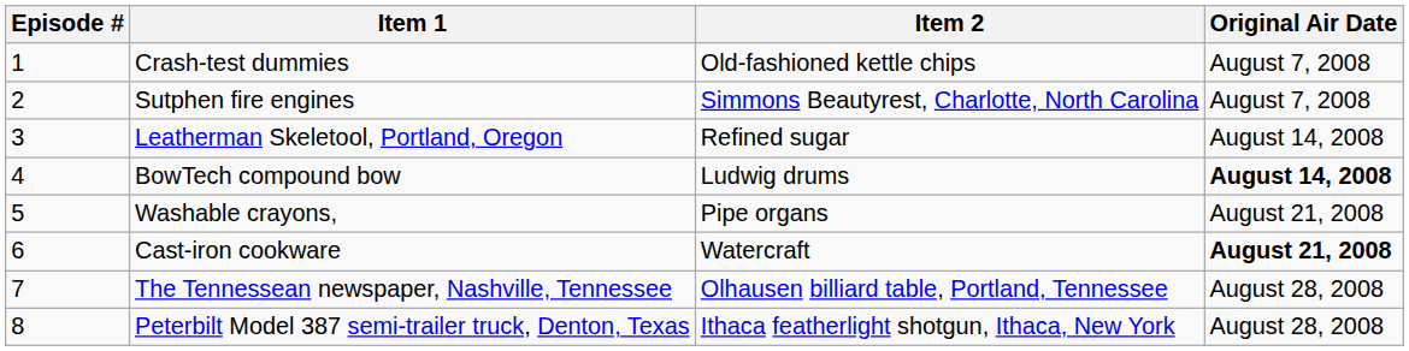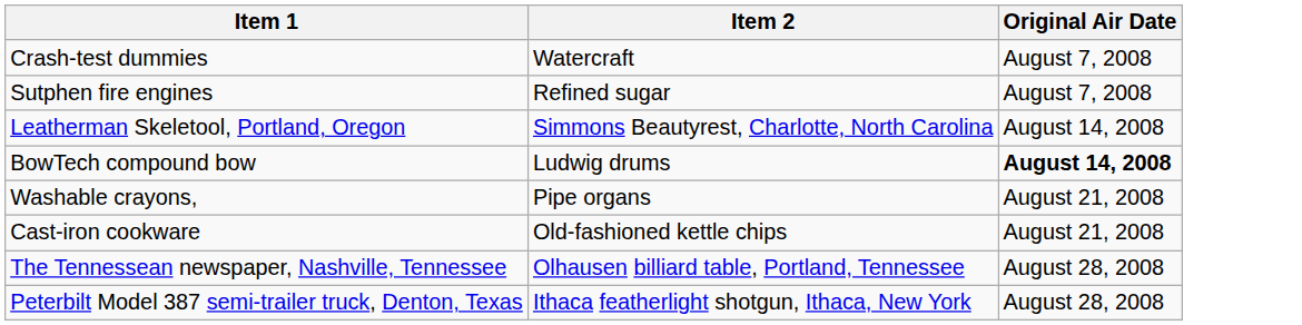- column: Episode # | 1 | 2 | 3 | 4 | 5 | 6 | 7 | 8
Crash-test dummies | Item 2: Old-fashioned kettle chips -> Watercraft
Sutphen fire engines | Item 2: Simmons Beautyrest, Charlotte, North Carolina -> Refined sugar
Leatherman Skeletool, Portland, Oregon | Item 2: Refined sugar -> Simmons Beautyrest, Charlotte, North Carolina
Cast-iron cookware | Item 2: Watercraft -> Old-fashioned kettle chips
Cast-iron cookware | Original Air Date: bold -> normal
